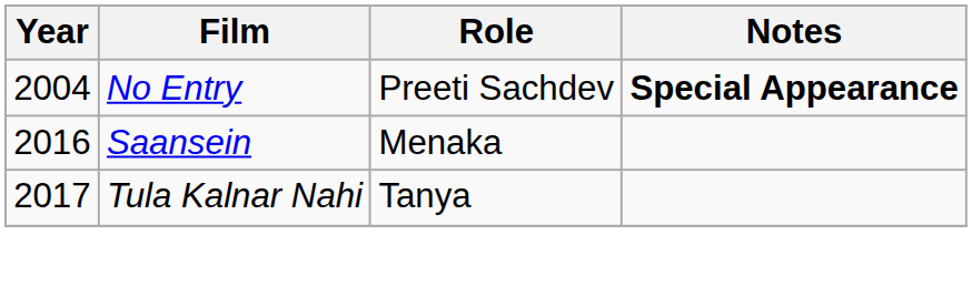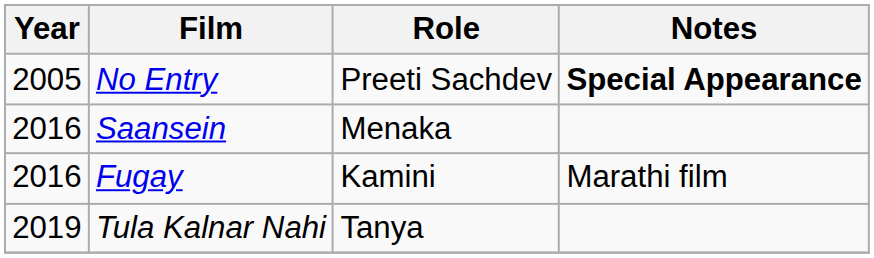No Entry | Year: 2004 -> 2005
+ row: 2016 | Fugay | Kamini | Marathi film
Tula Kalnar Nahi | Year: 2017 -> 2019
